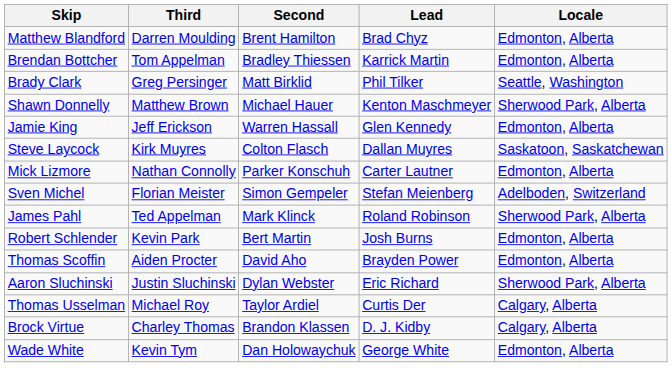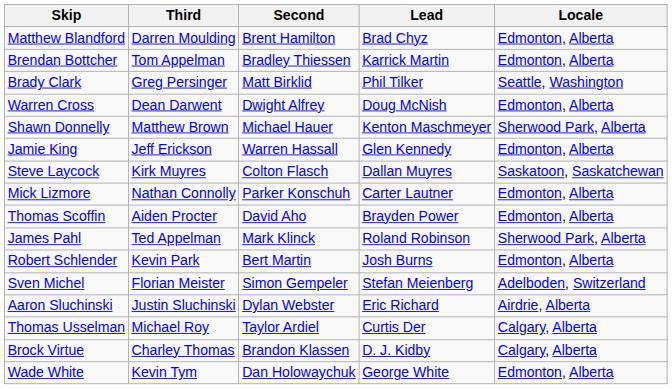+ row: Warren Cross | Dean Darwent | Dwight Alfrey | Doug McNish | Edmonton, Alberta
rows swapped: Sven Michel <-> Thomas Scoffin
Aaron Sluchinski | Locale: Sherwood Park, Alberta -> Airdrie, Alberta
